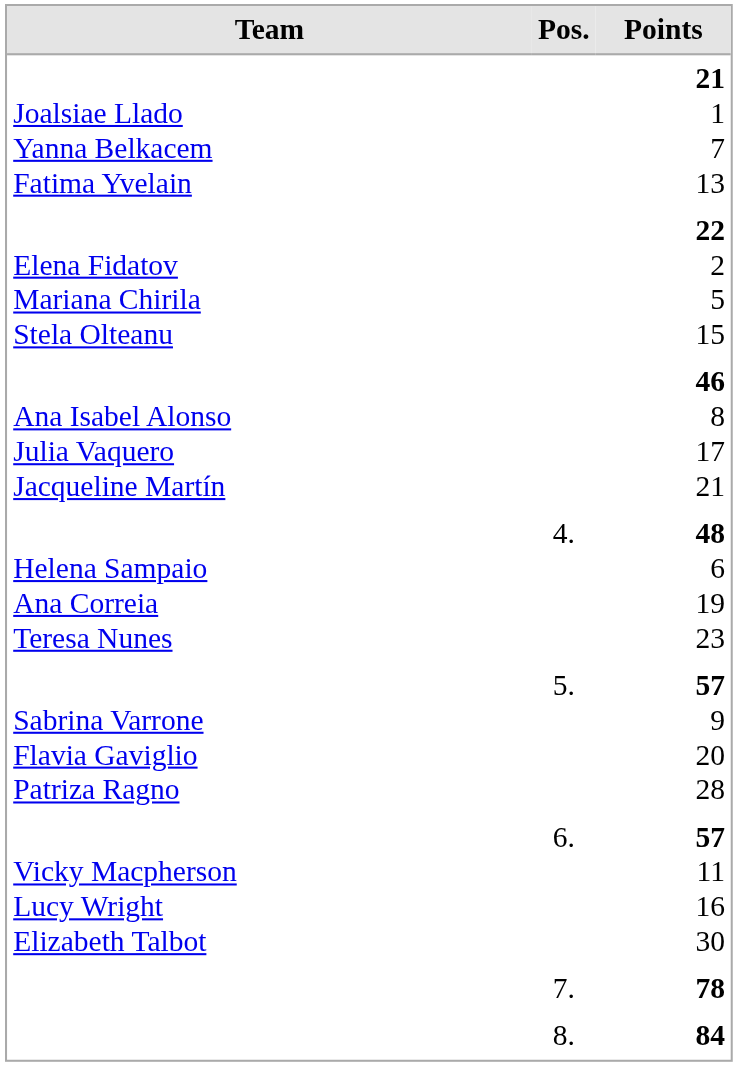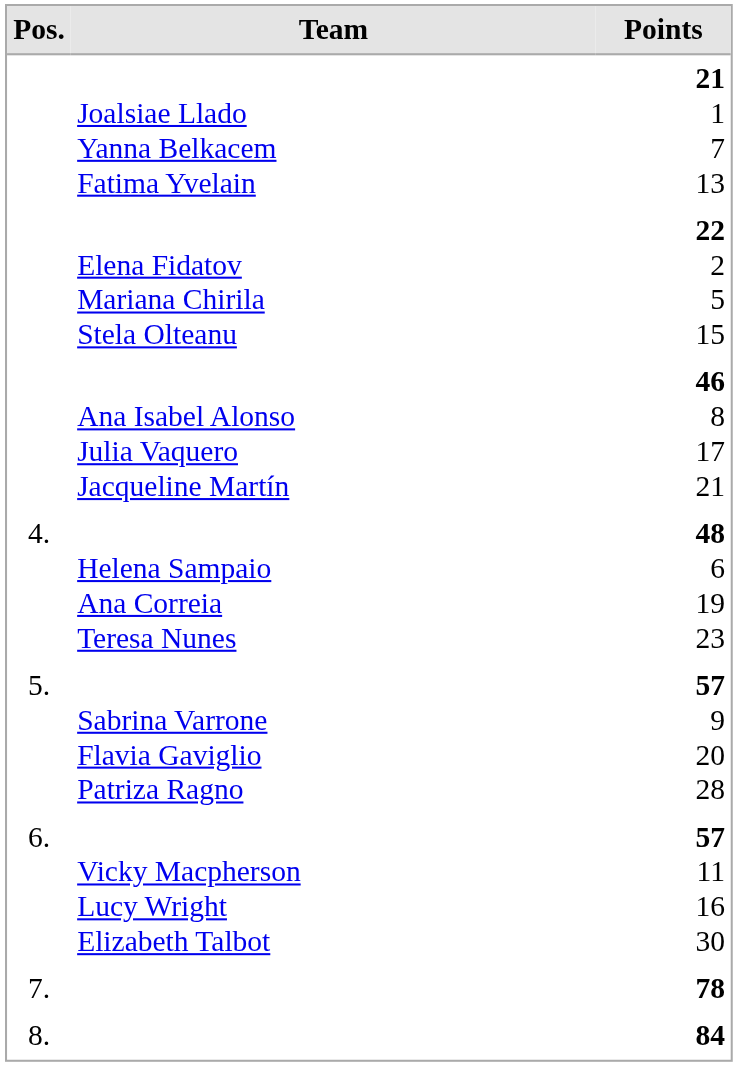columns swapped: Pos. <-> Team
